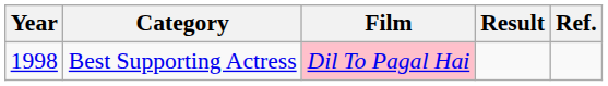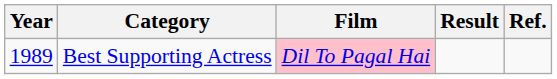Best Supporting Actress | Year: 1998 -> 1989
